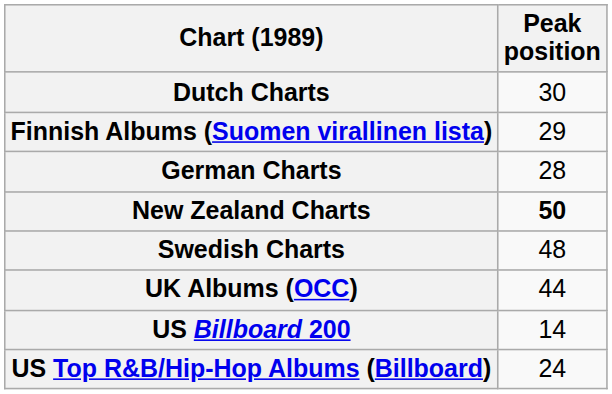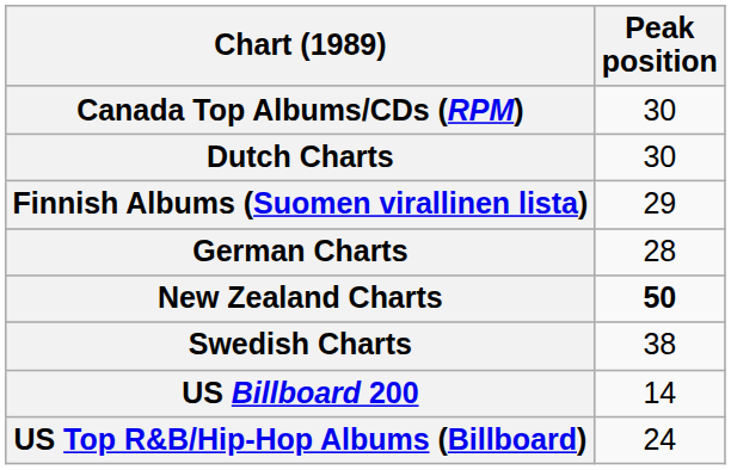+ row: Canada Top Albums/CDs (RPM) | 30
Swedish Charts | Peak position: 48 -> 38
- row: UK Albums (OCC) | 44
